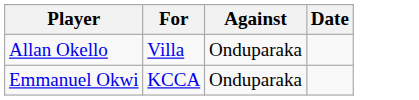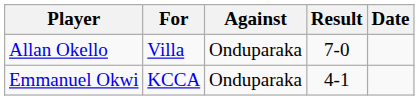+ column: Result | 7-0 | 4-1
